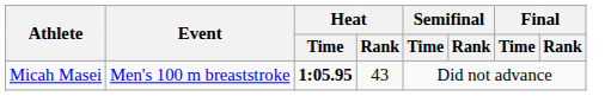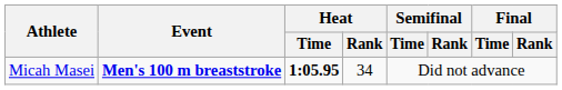Micah Masei | Event: normal -> bold
Micah Masei | Heat / Rank: 43 -> 34
